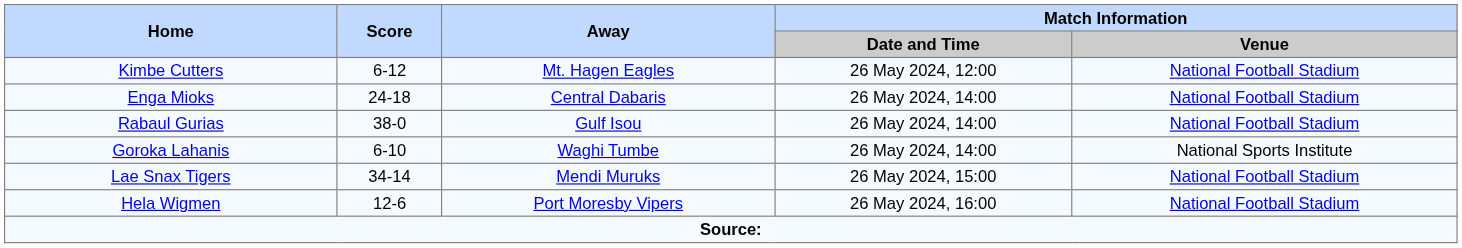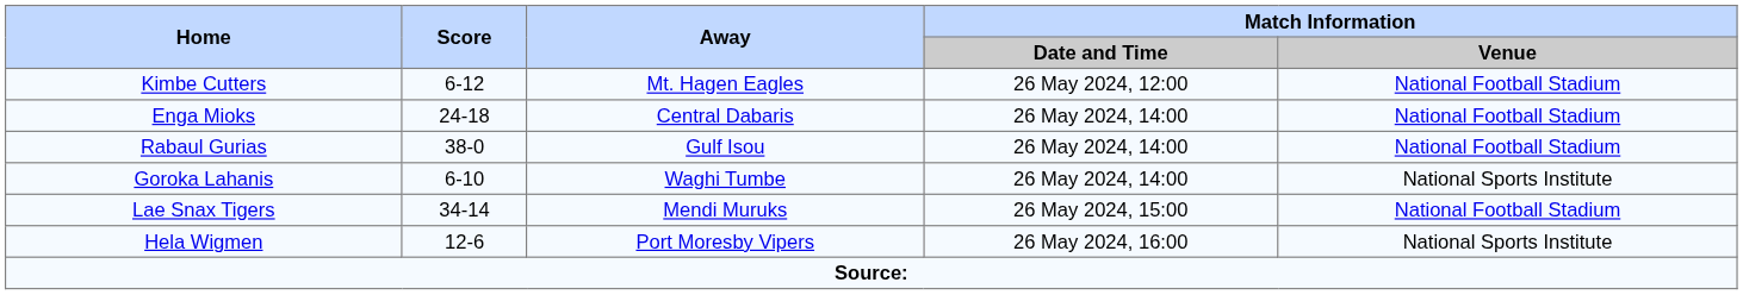Hela Wigmen | Match Information / Venue: National Football Stadium -> National Sports Institute
